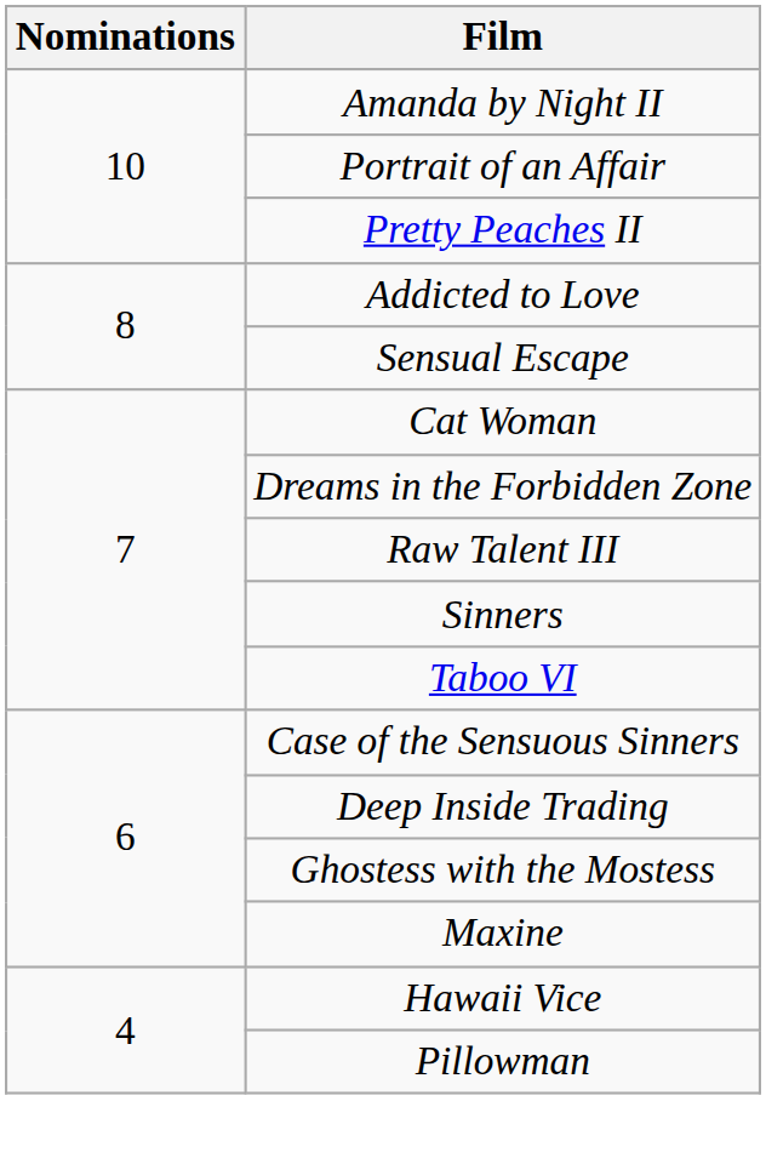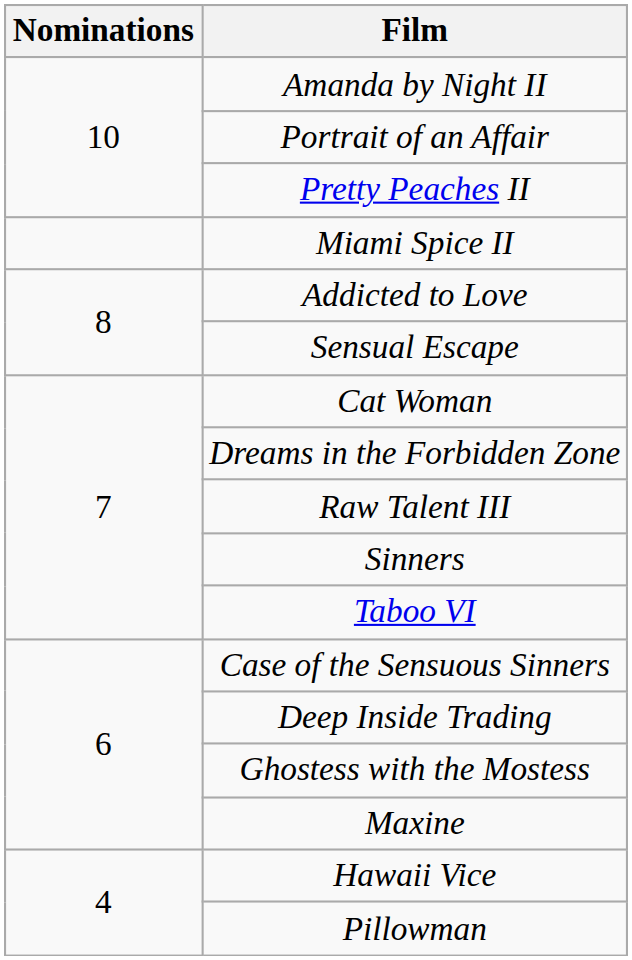+ row: Miami Spice II
